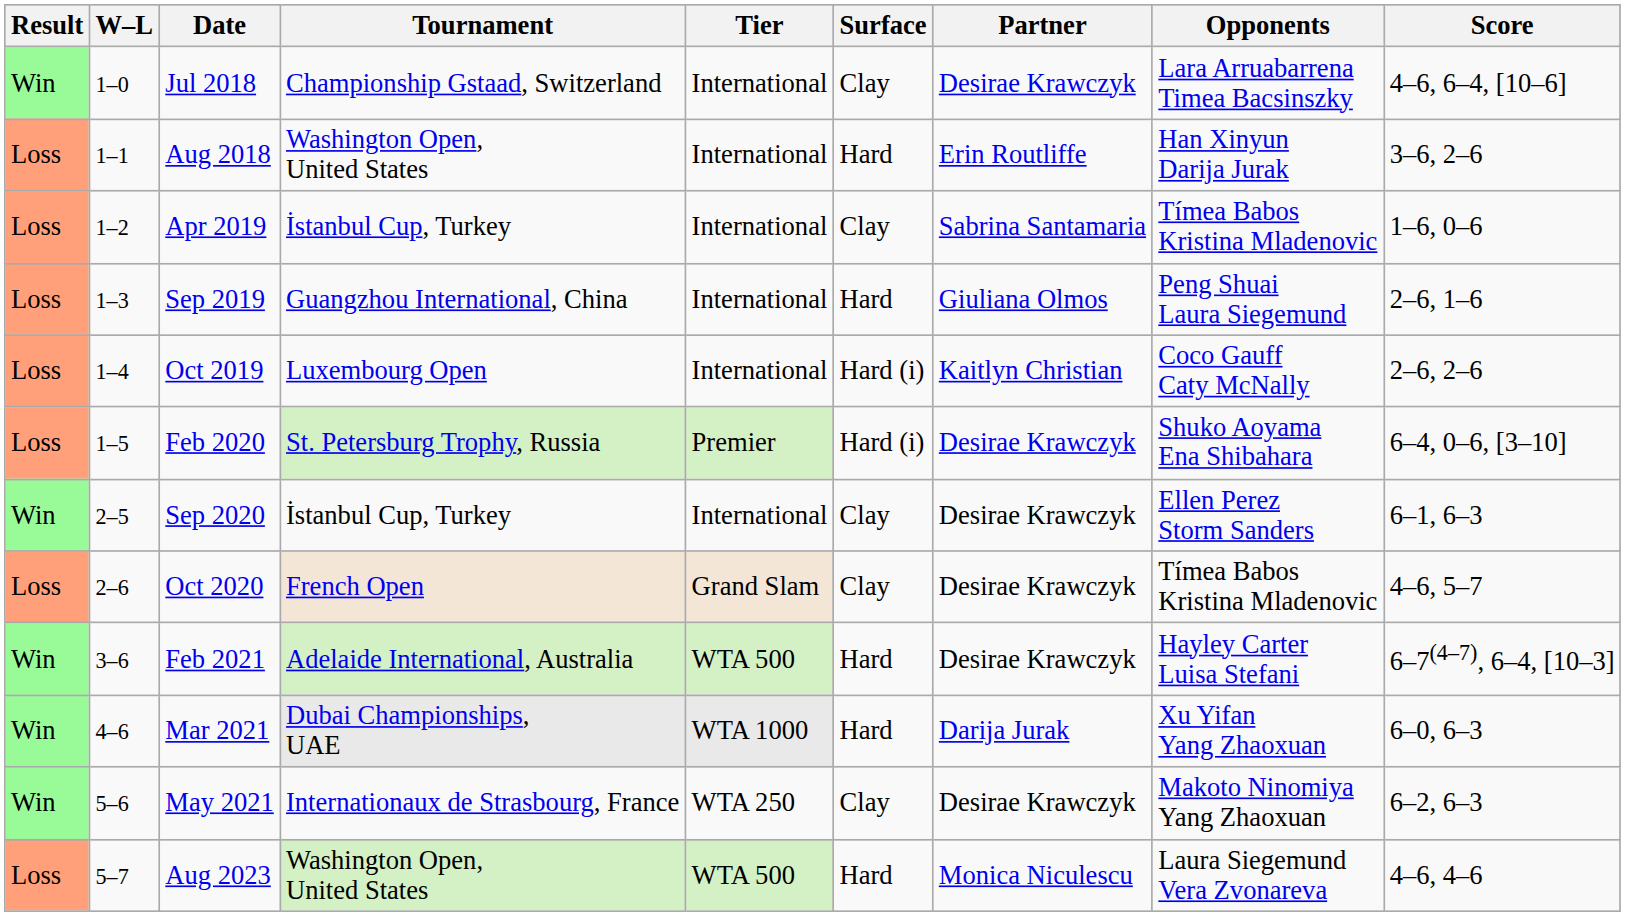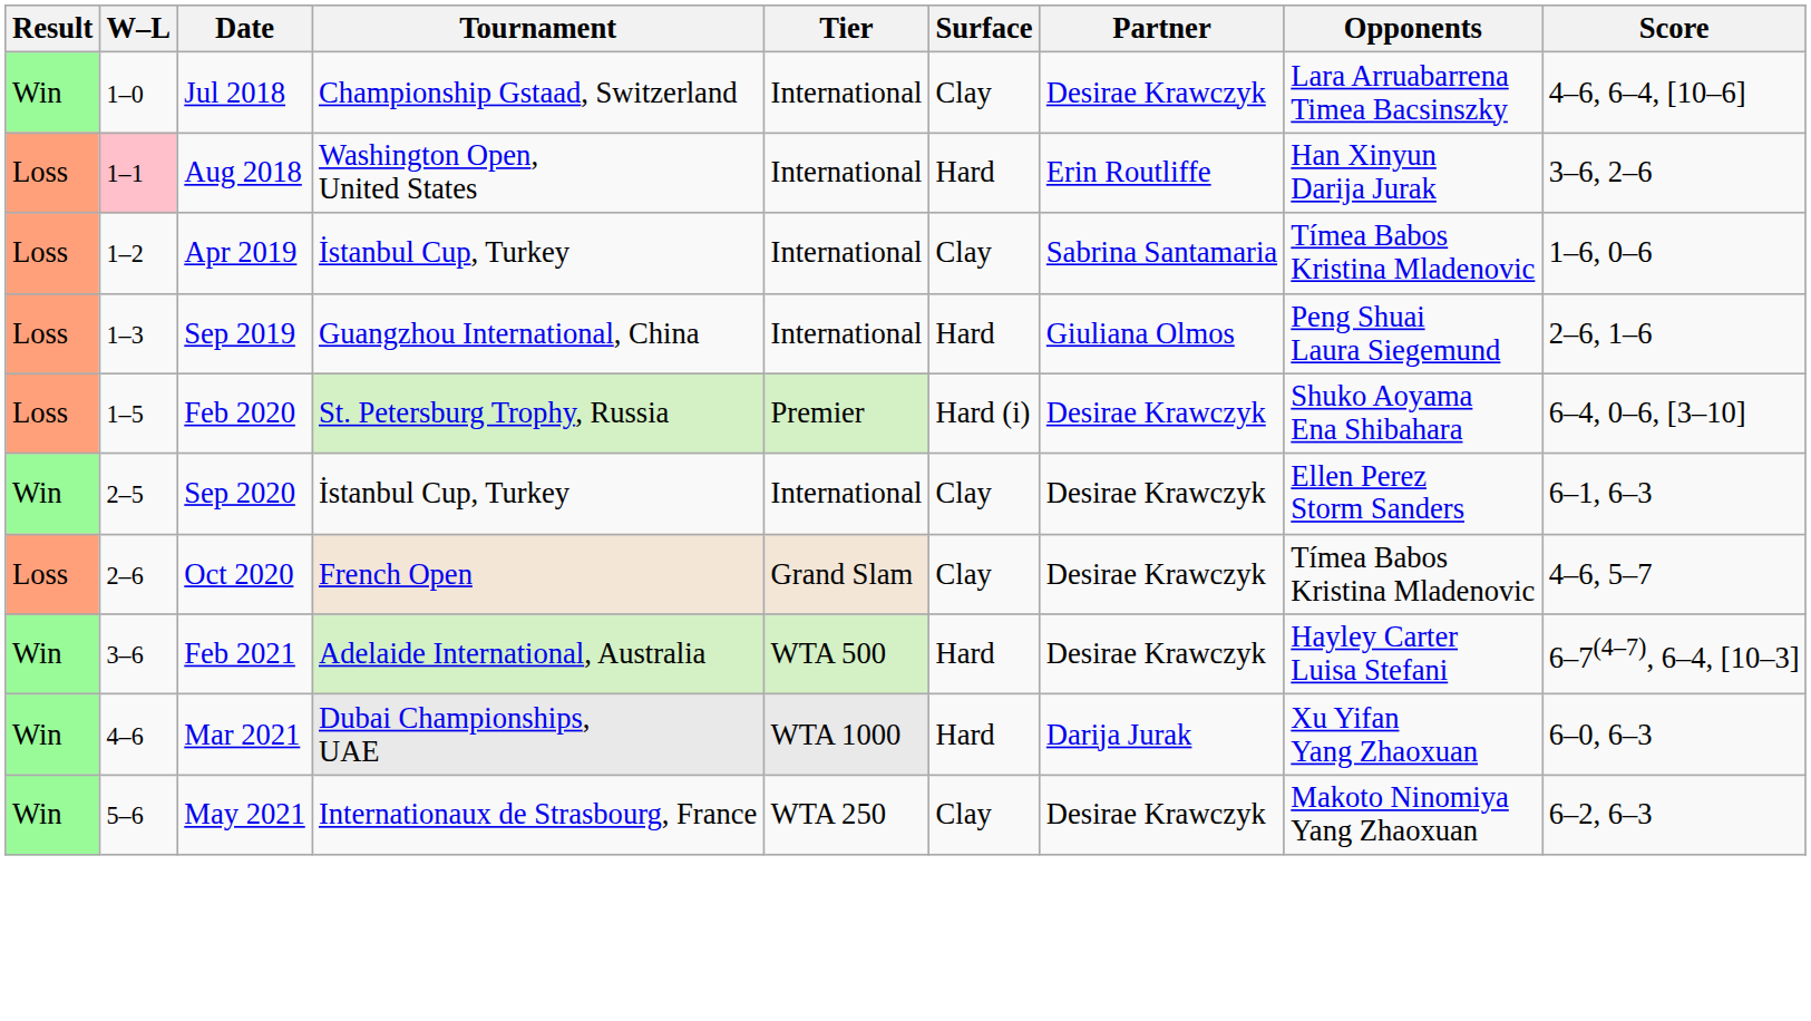Aug 2018 | W–L: no background -> pink background
- row: Loss | 1–4 | Oct 2019 | Luxembourg Open | International | Hard (i) | Kaitlyn Christian | Coco Gauff Caty McNally | 2–6, 2–6
- row: Loss | 5–7 | Aug 2023 | Washington Open, United States | WTA 500 | Hard | Monica Niculescu | Laura Siegemund Vera Zvonareva | 4–6, 4–6
